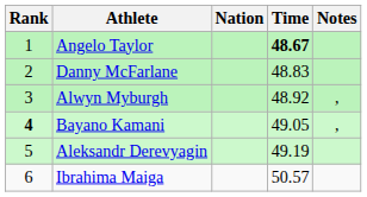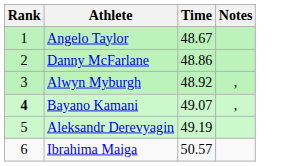- column: Nation
Angelo Taylor | Time: bold -> normal
Danny McFarlane | Time: 48.83 -> 48.86
Bayano Kamani | Time: 49.05 -> 49.07
